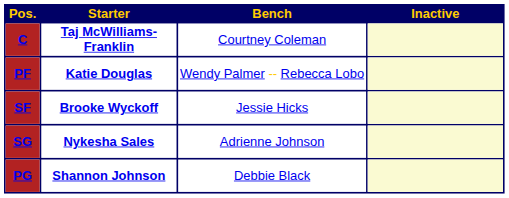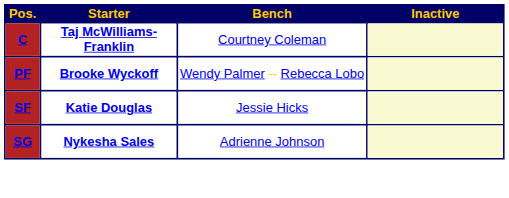PF | Starter: Katie Douglas -> Brooke Wyckoff
SF | Starter: Brooke Wyckoff -> Katie Douglas
- row: PG | Shannon Johnson | Debbie Black
